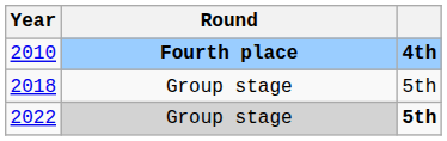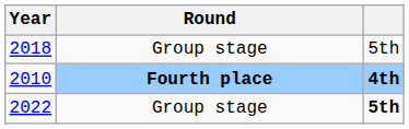rows swapped: 2010 <-> 2018
2022 | Round: lightgrey background -> no background
